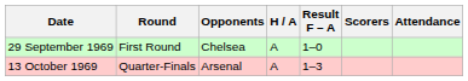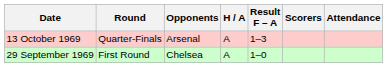rows swapped: 29 September 1969 <-> 13 October 1969
